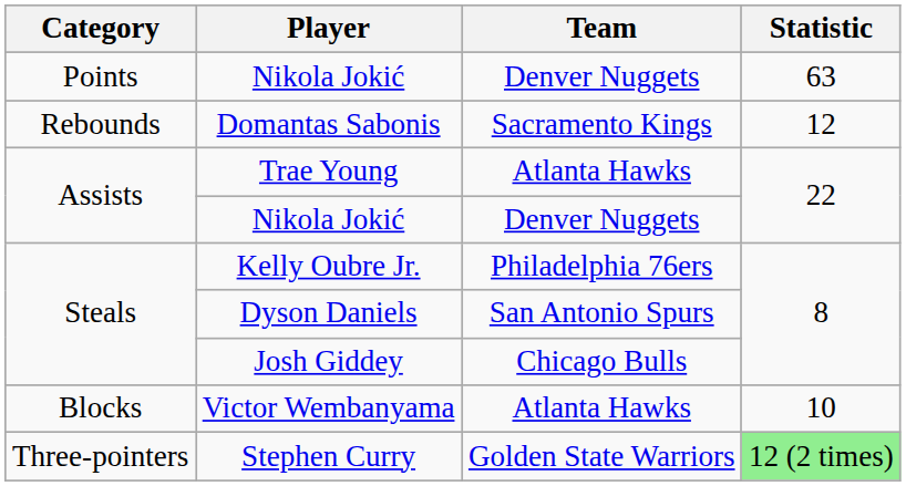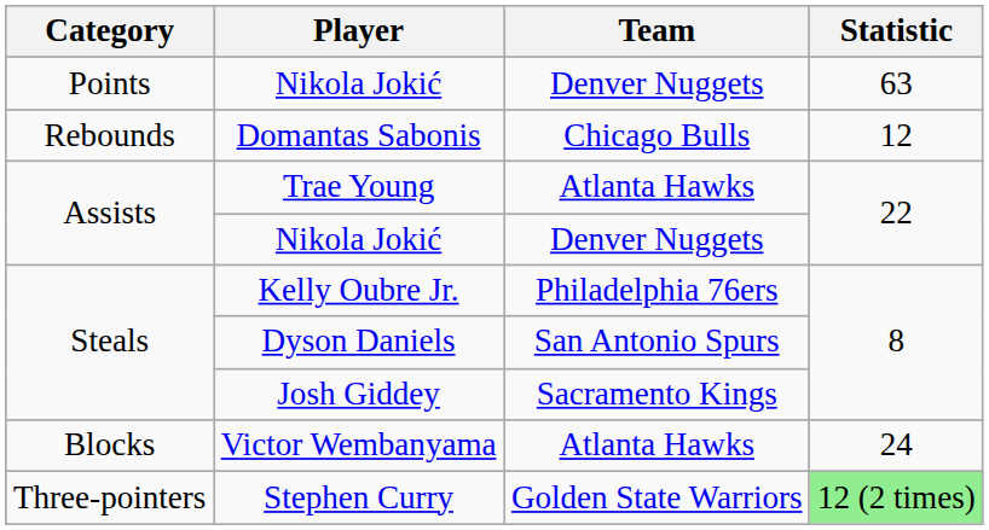Domantas Sabonis | Team: Sacramento Kings -> Chicago Bulls
Josh Giddey | Team: Chicago Bulls -> Sacramento Kings
Victor Wembanyama | Statistic: 10 -> 24
